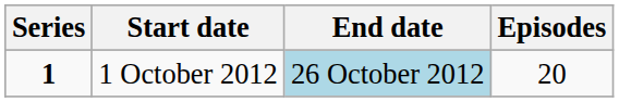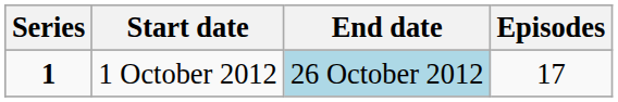1 October 2012 | Episodes: 20 -> 17
